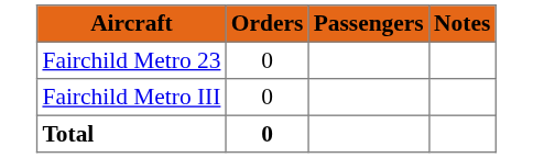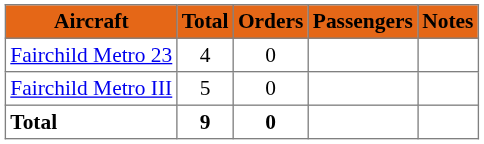+ column: Total | 4 | 5 | 9
